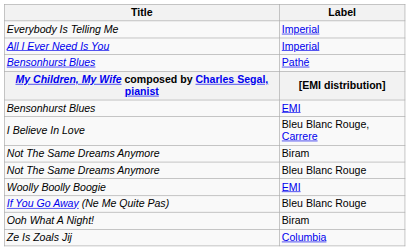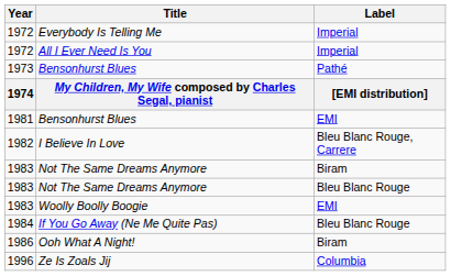+ column: Year | 1972 | 1972 | 1973 | 1974 | 1981 | 1982 | 1983 | 1983 | 1983 | 1984 | 1986 | 1996
